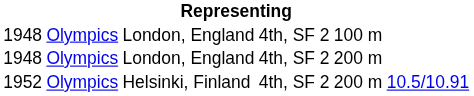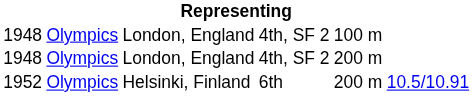1952 | column 4: 4th, SF 2 -> 6th
